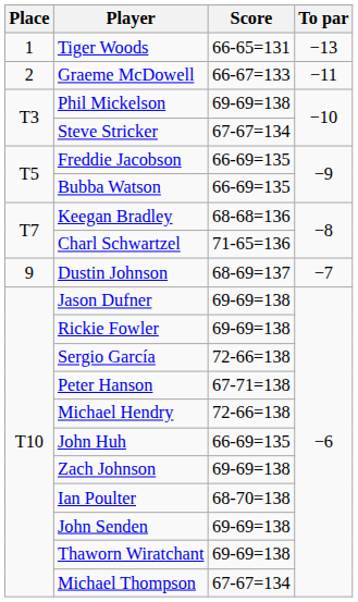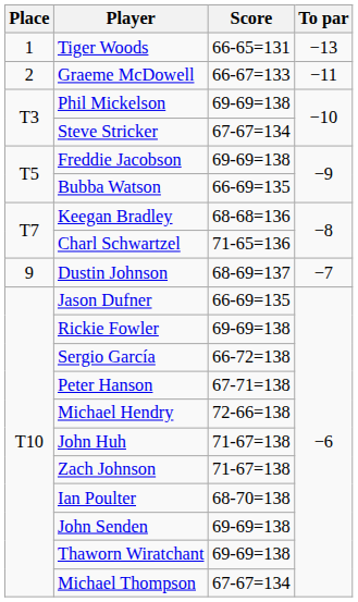Freddie Jacobson | Score: 66-69=135 -> 69-69=138
Jason Dufner | Score: 69-69=138 -> 66-69=135
Sergio García | Score: 72-66=138 -> 66-72=138
John Huh | Score: 66-69=135 -> 71-67=138
Zach Johnson | Score: 69-69=138 -> 71-67=138
